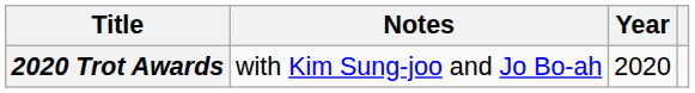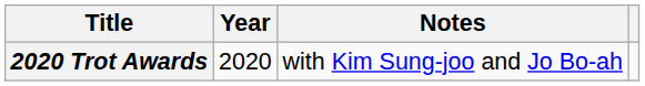columns swapped: Year <-> Notes
